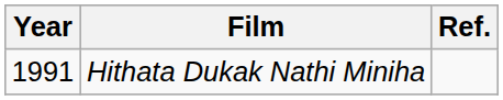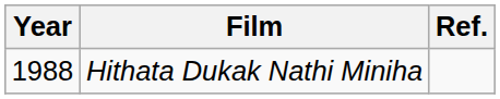Hithata Dukak Nathi Miniha | Year: 1991 -> 1988
